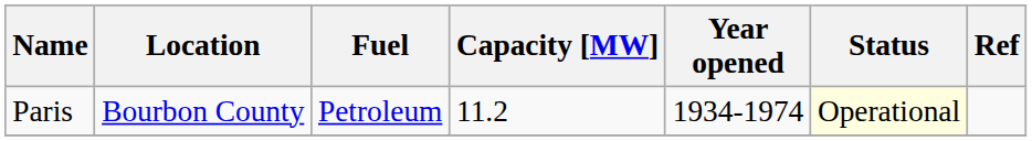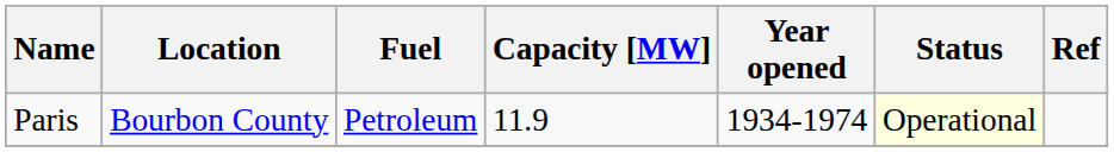Paris | Capacity [MW]: 11.2 -> 11.9
